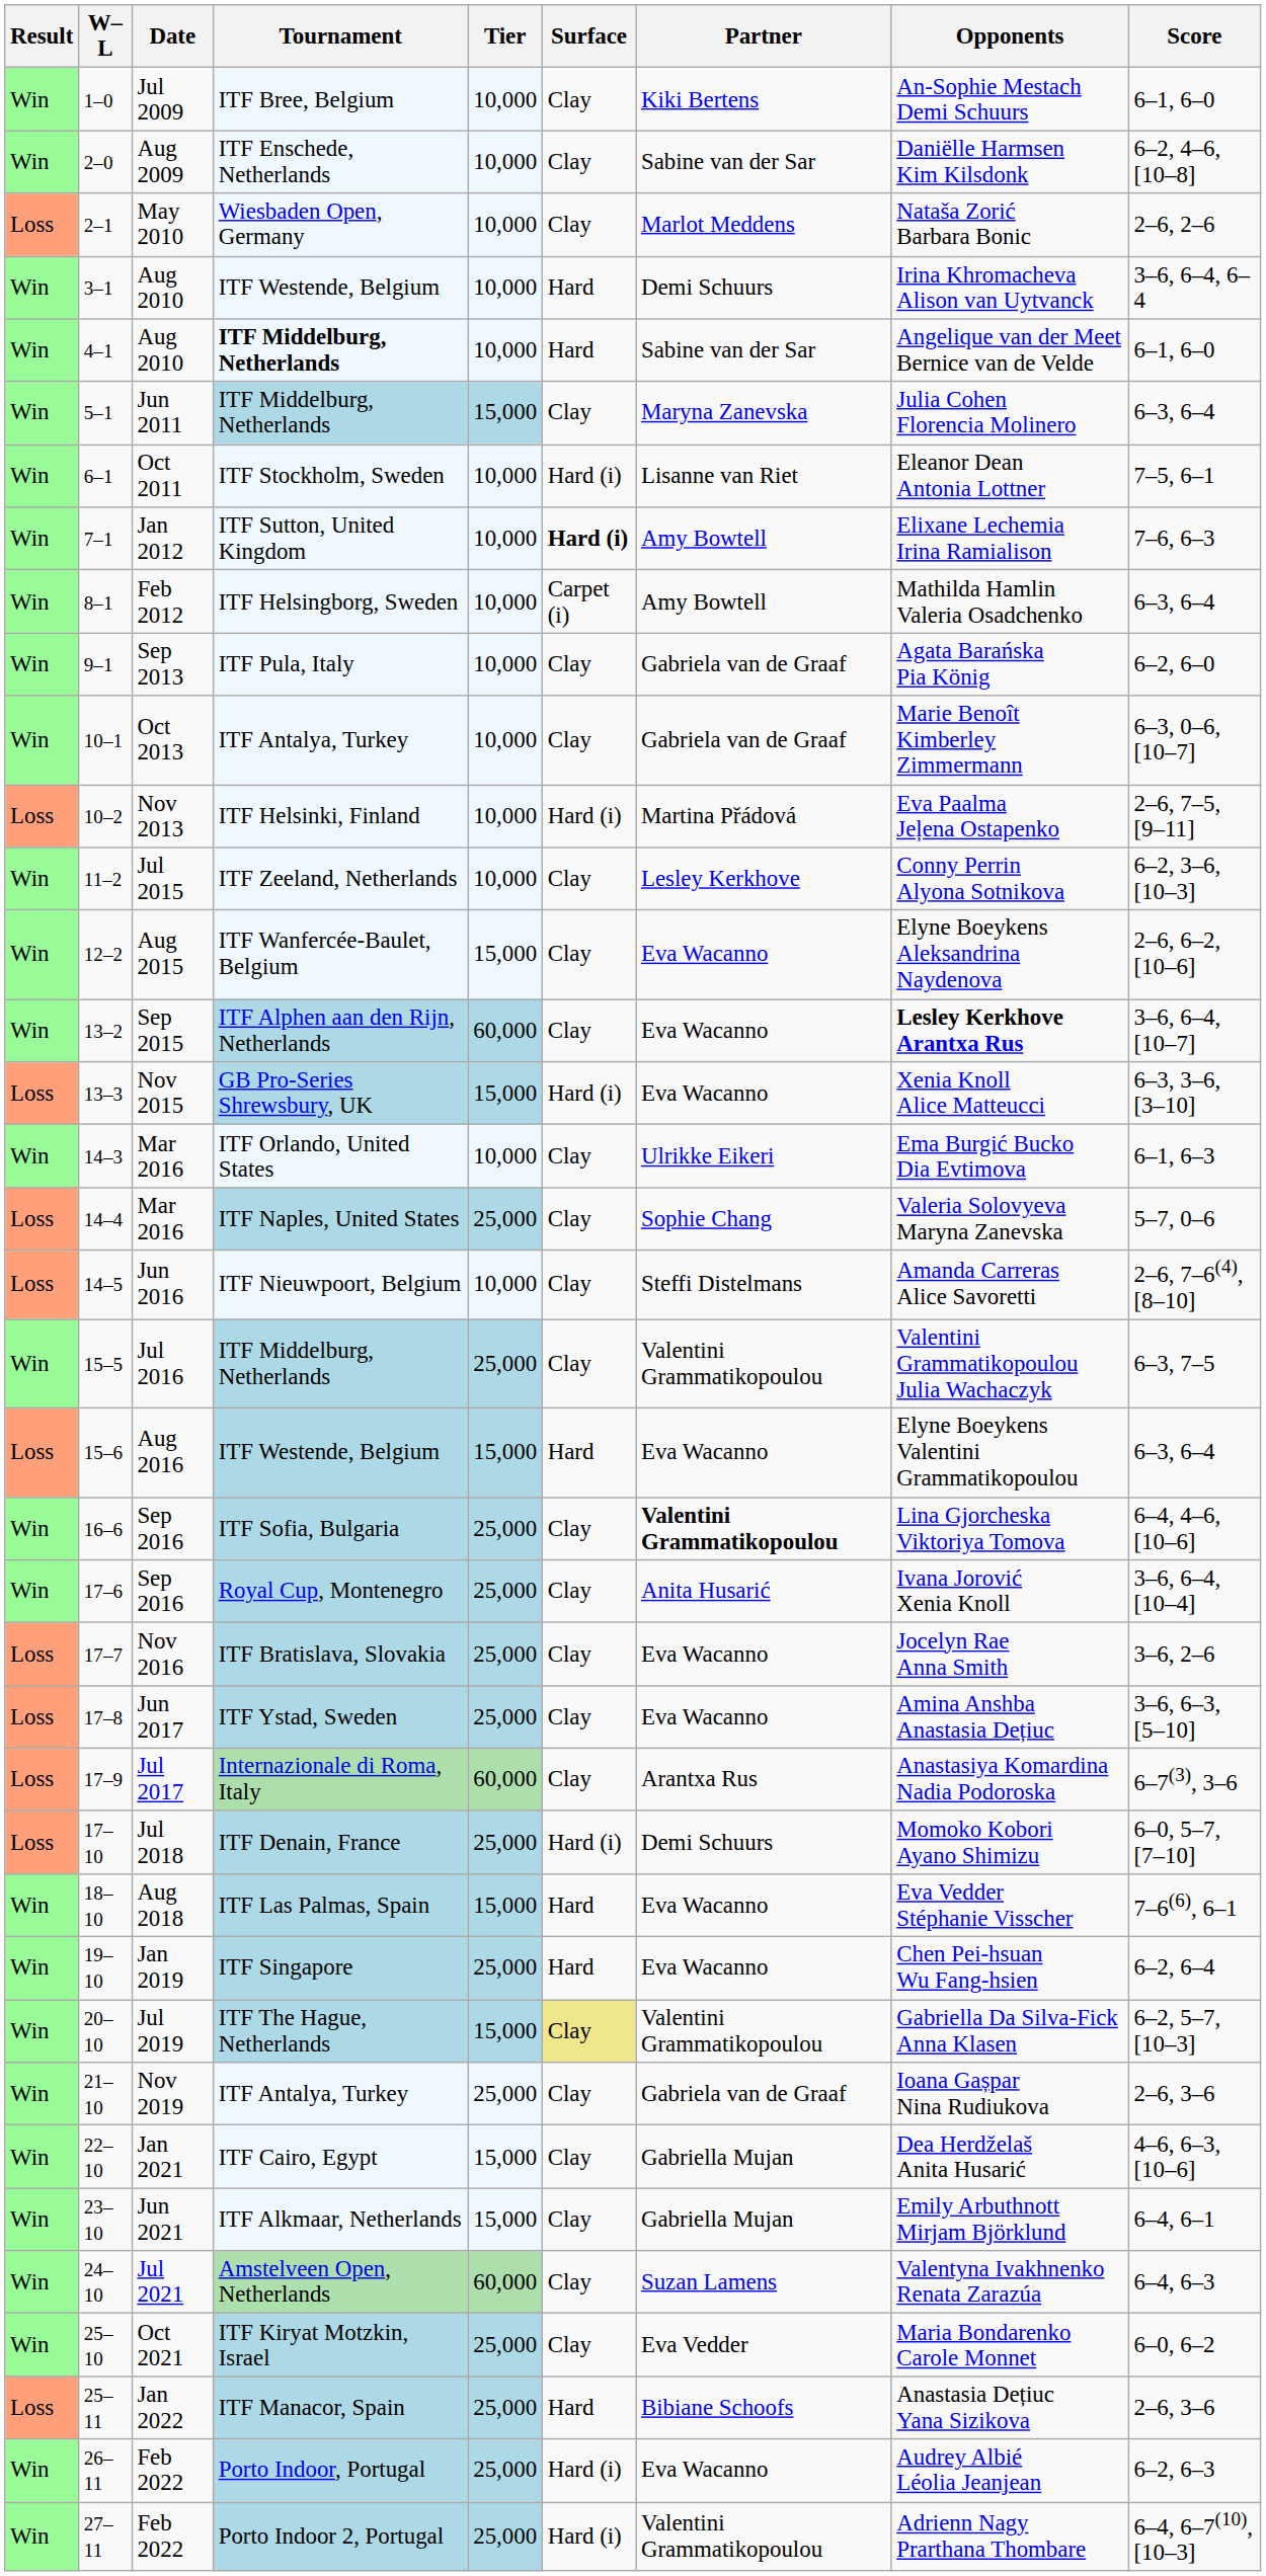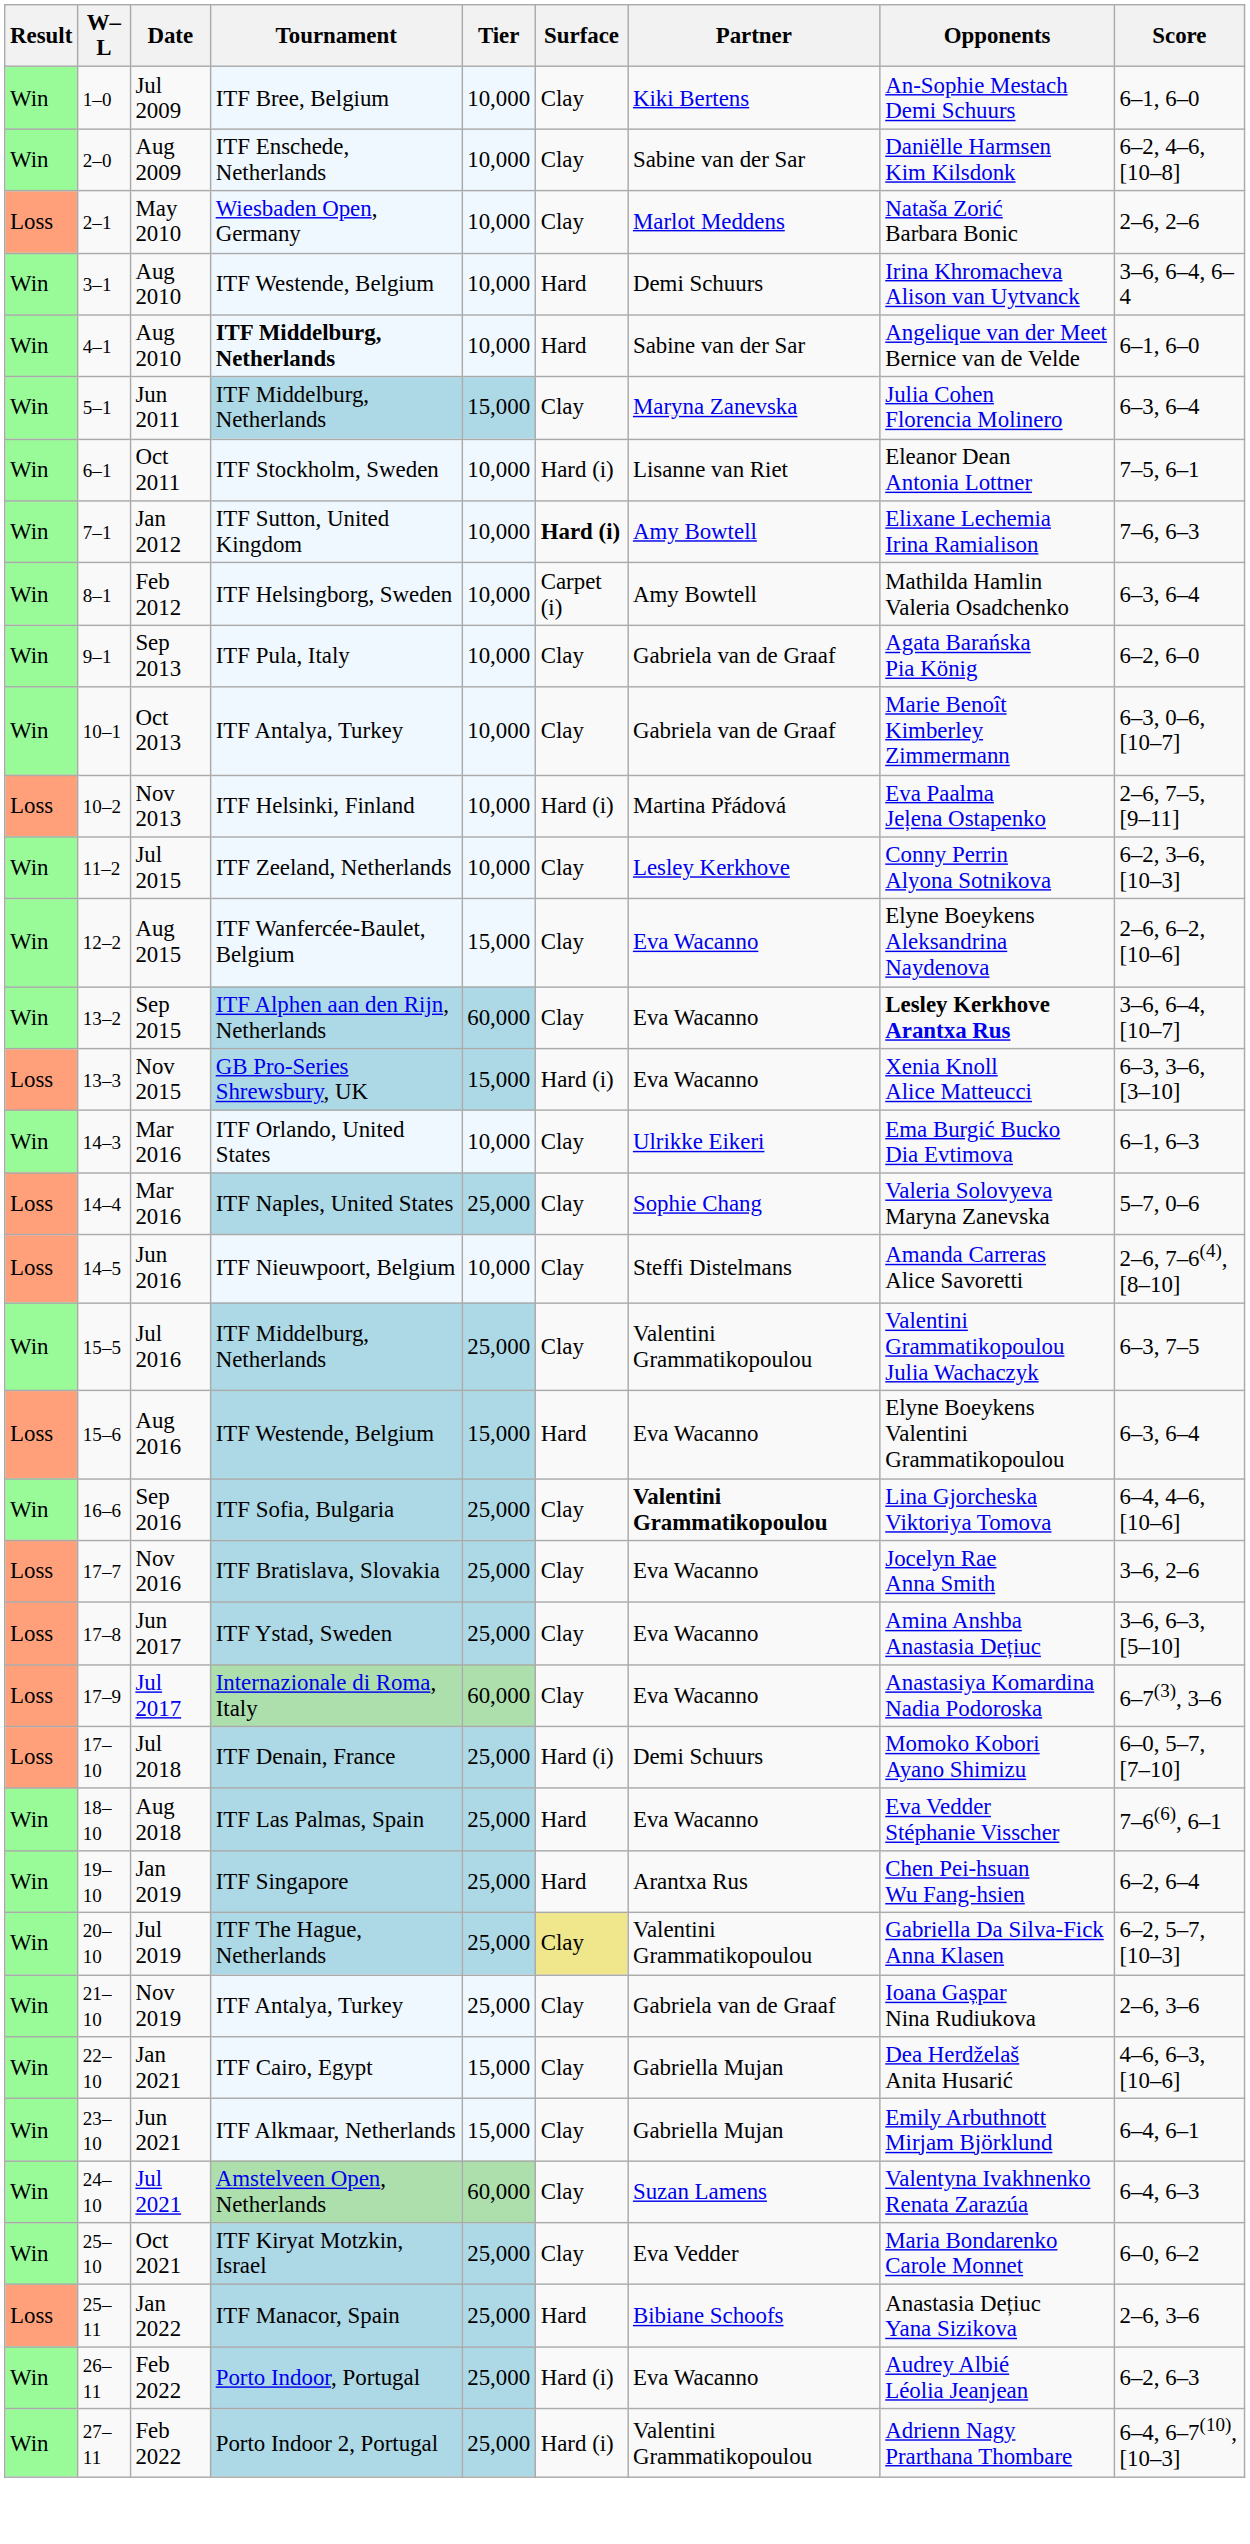- row: Win | 17–6 | Sep 2016 | Royal Cup, Montenegro | 25,000 | Clay | Anita Husarić | Ivana Jorović Xenia Knoll | 3–6, 6–4, [10–4]
17–9 | Partner: Arantxa Rus -> Eva Wacanno
18–10 | Tier: 15,000 -> 25,000
19–10 | Partner: Eva Wacanno -> Arantxa Rus
20–10 | Tier: 15,000 -> 25,000
